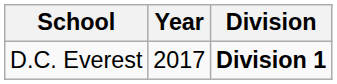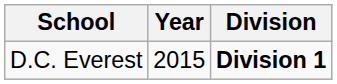D.C. Everest | Year: 2017 -> 2015
